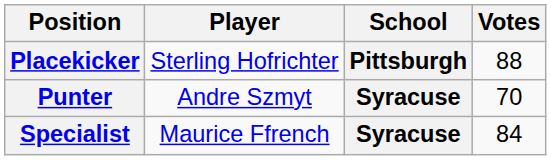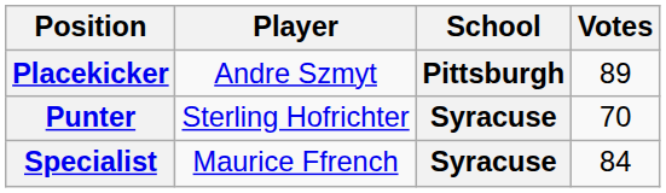Placekicker | Player: Sterling Hofrichter -> Andre Szmyt
Placekicker | Votes: 88 -> 89
Punter | Player: Andre Szmyt -> Sterling Hofrichter
